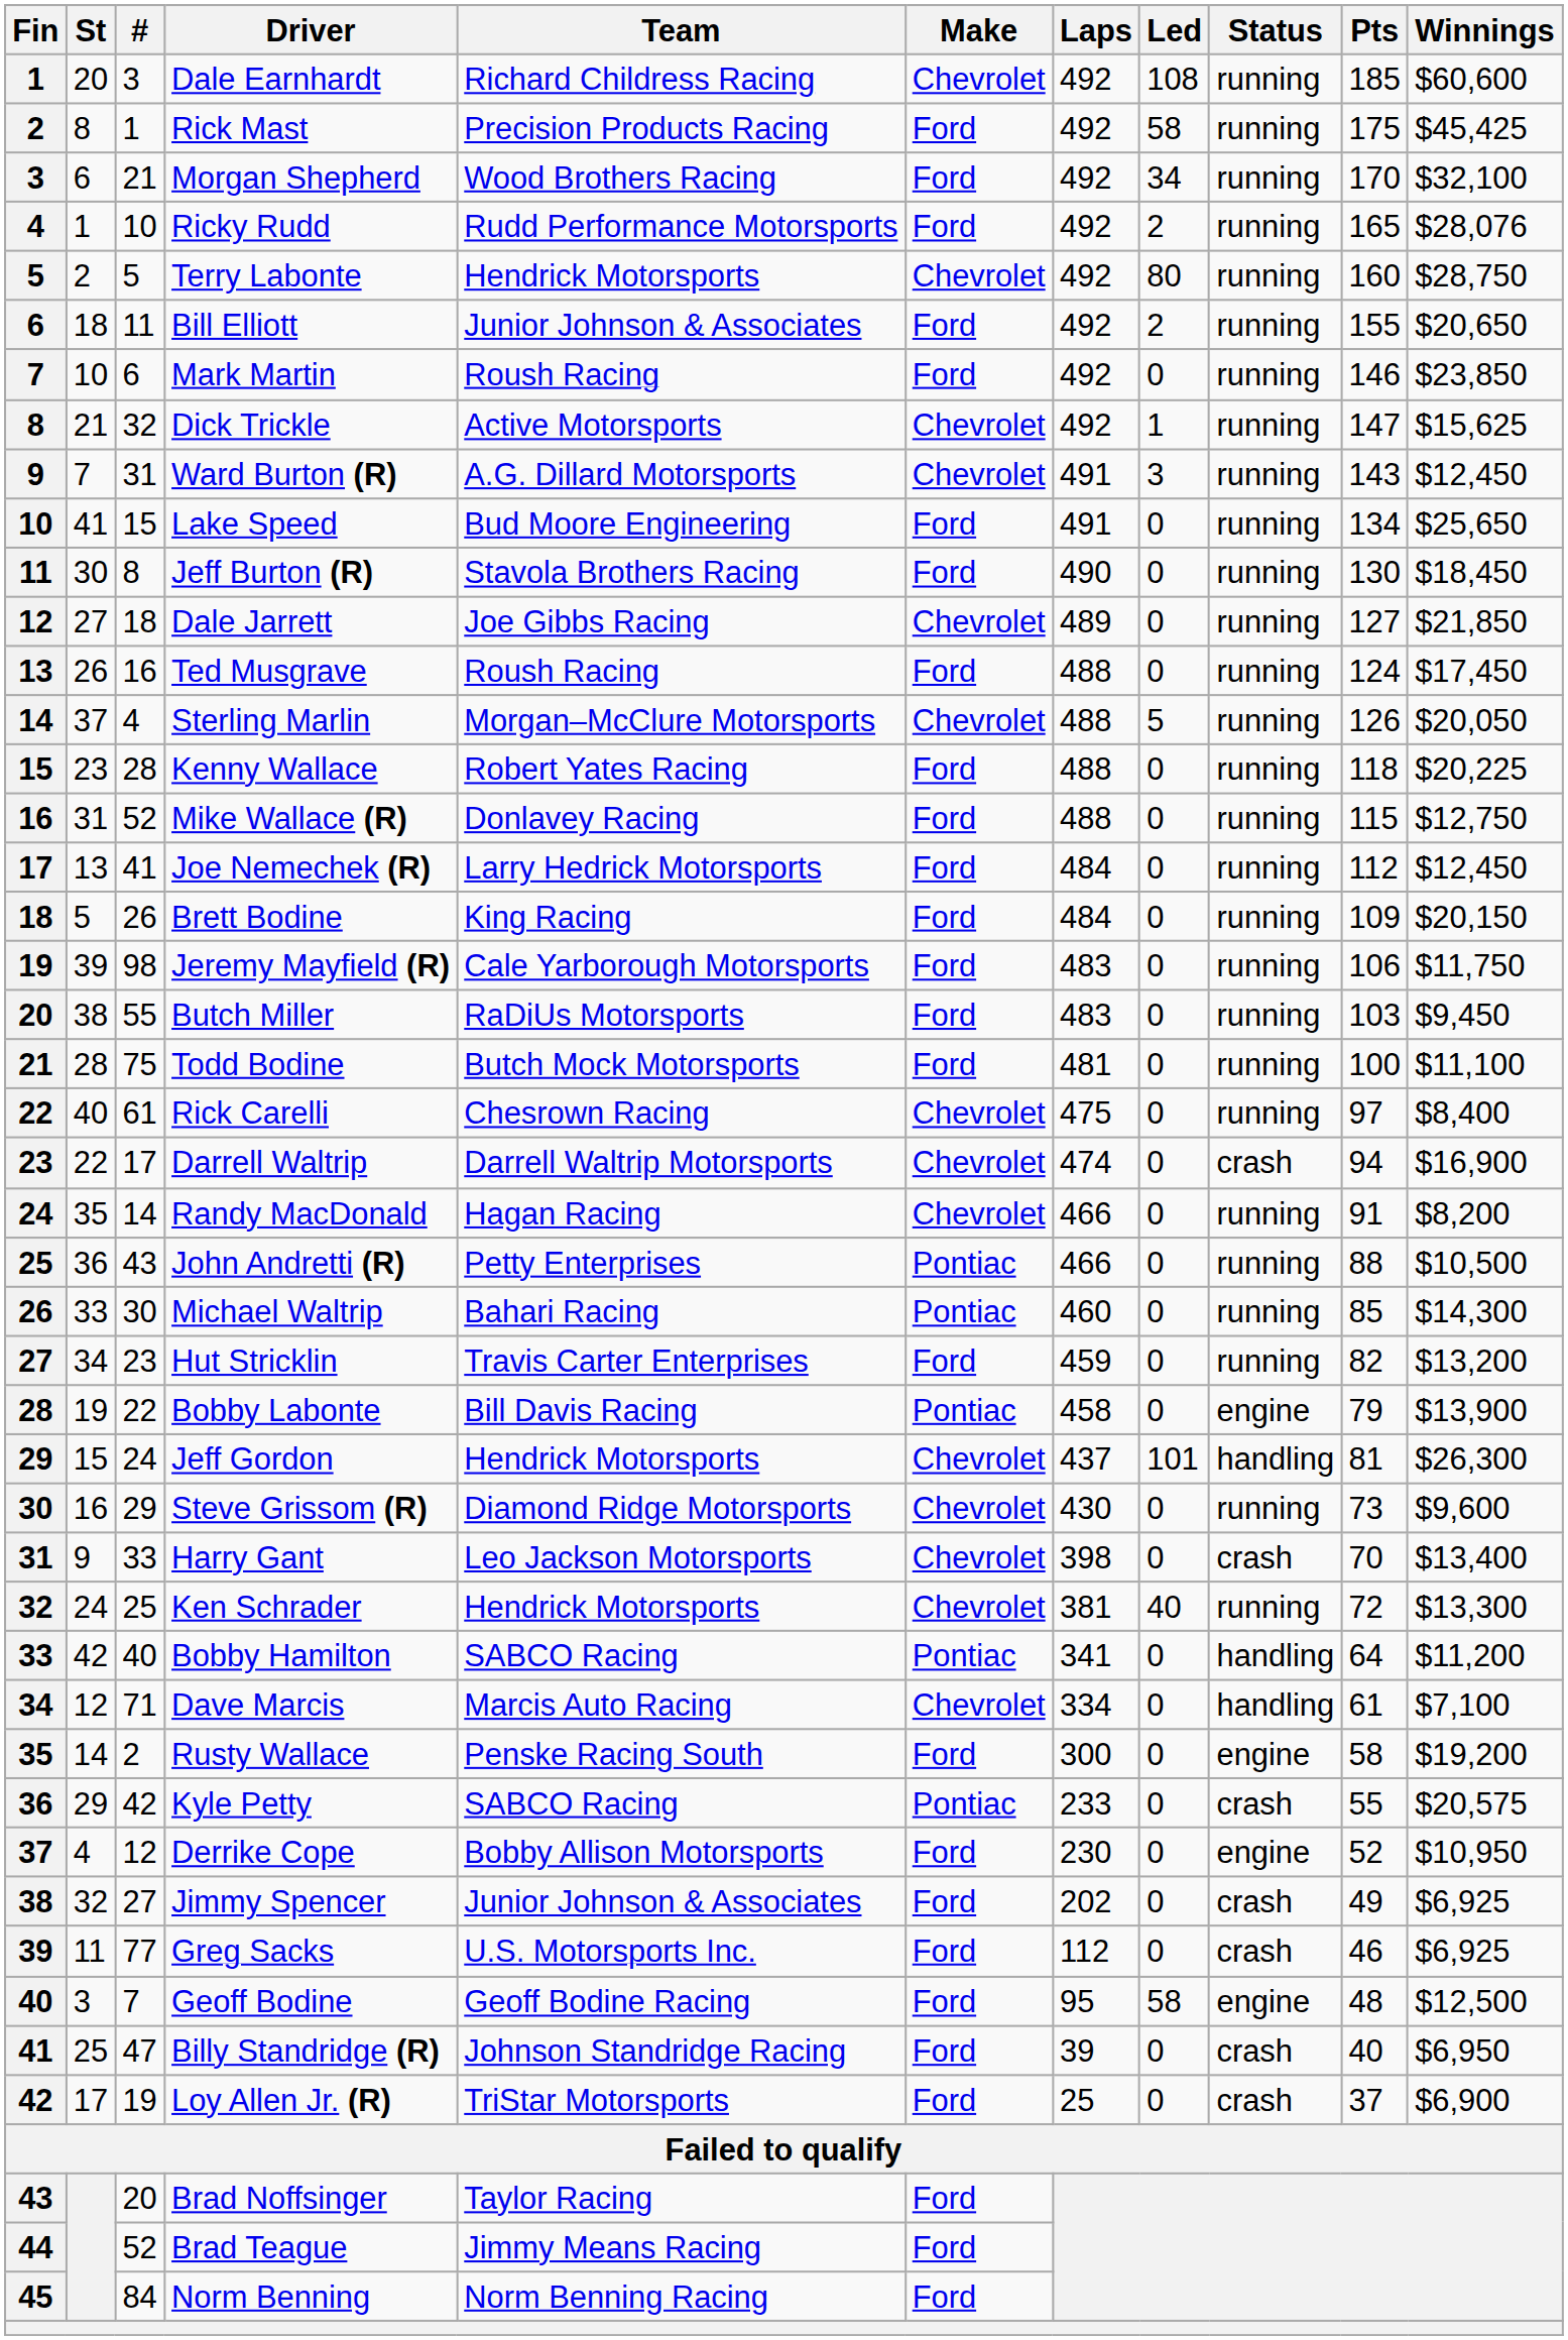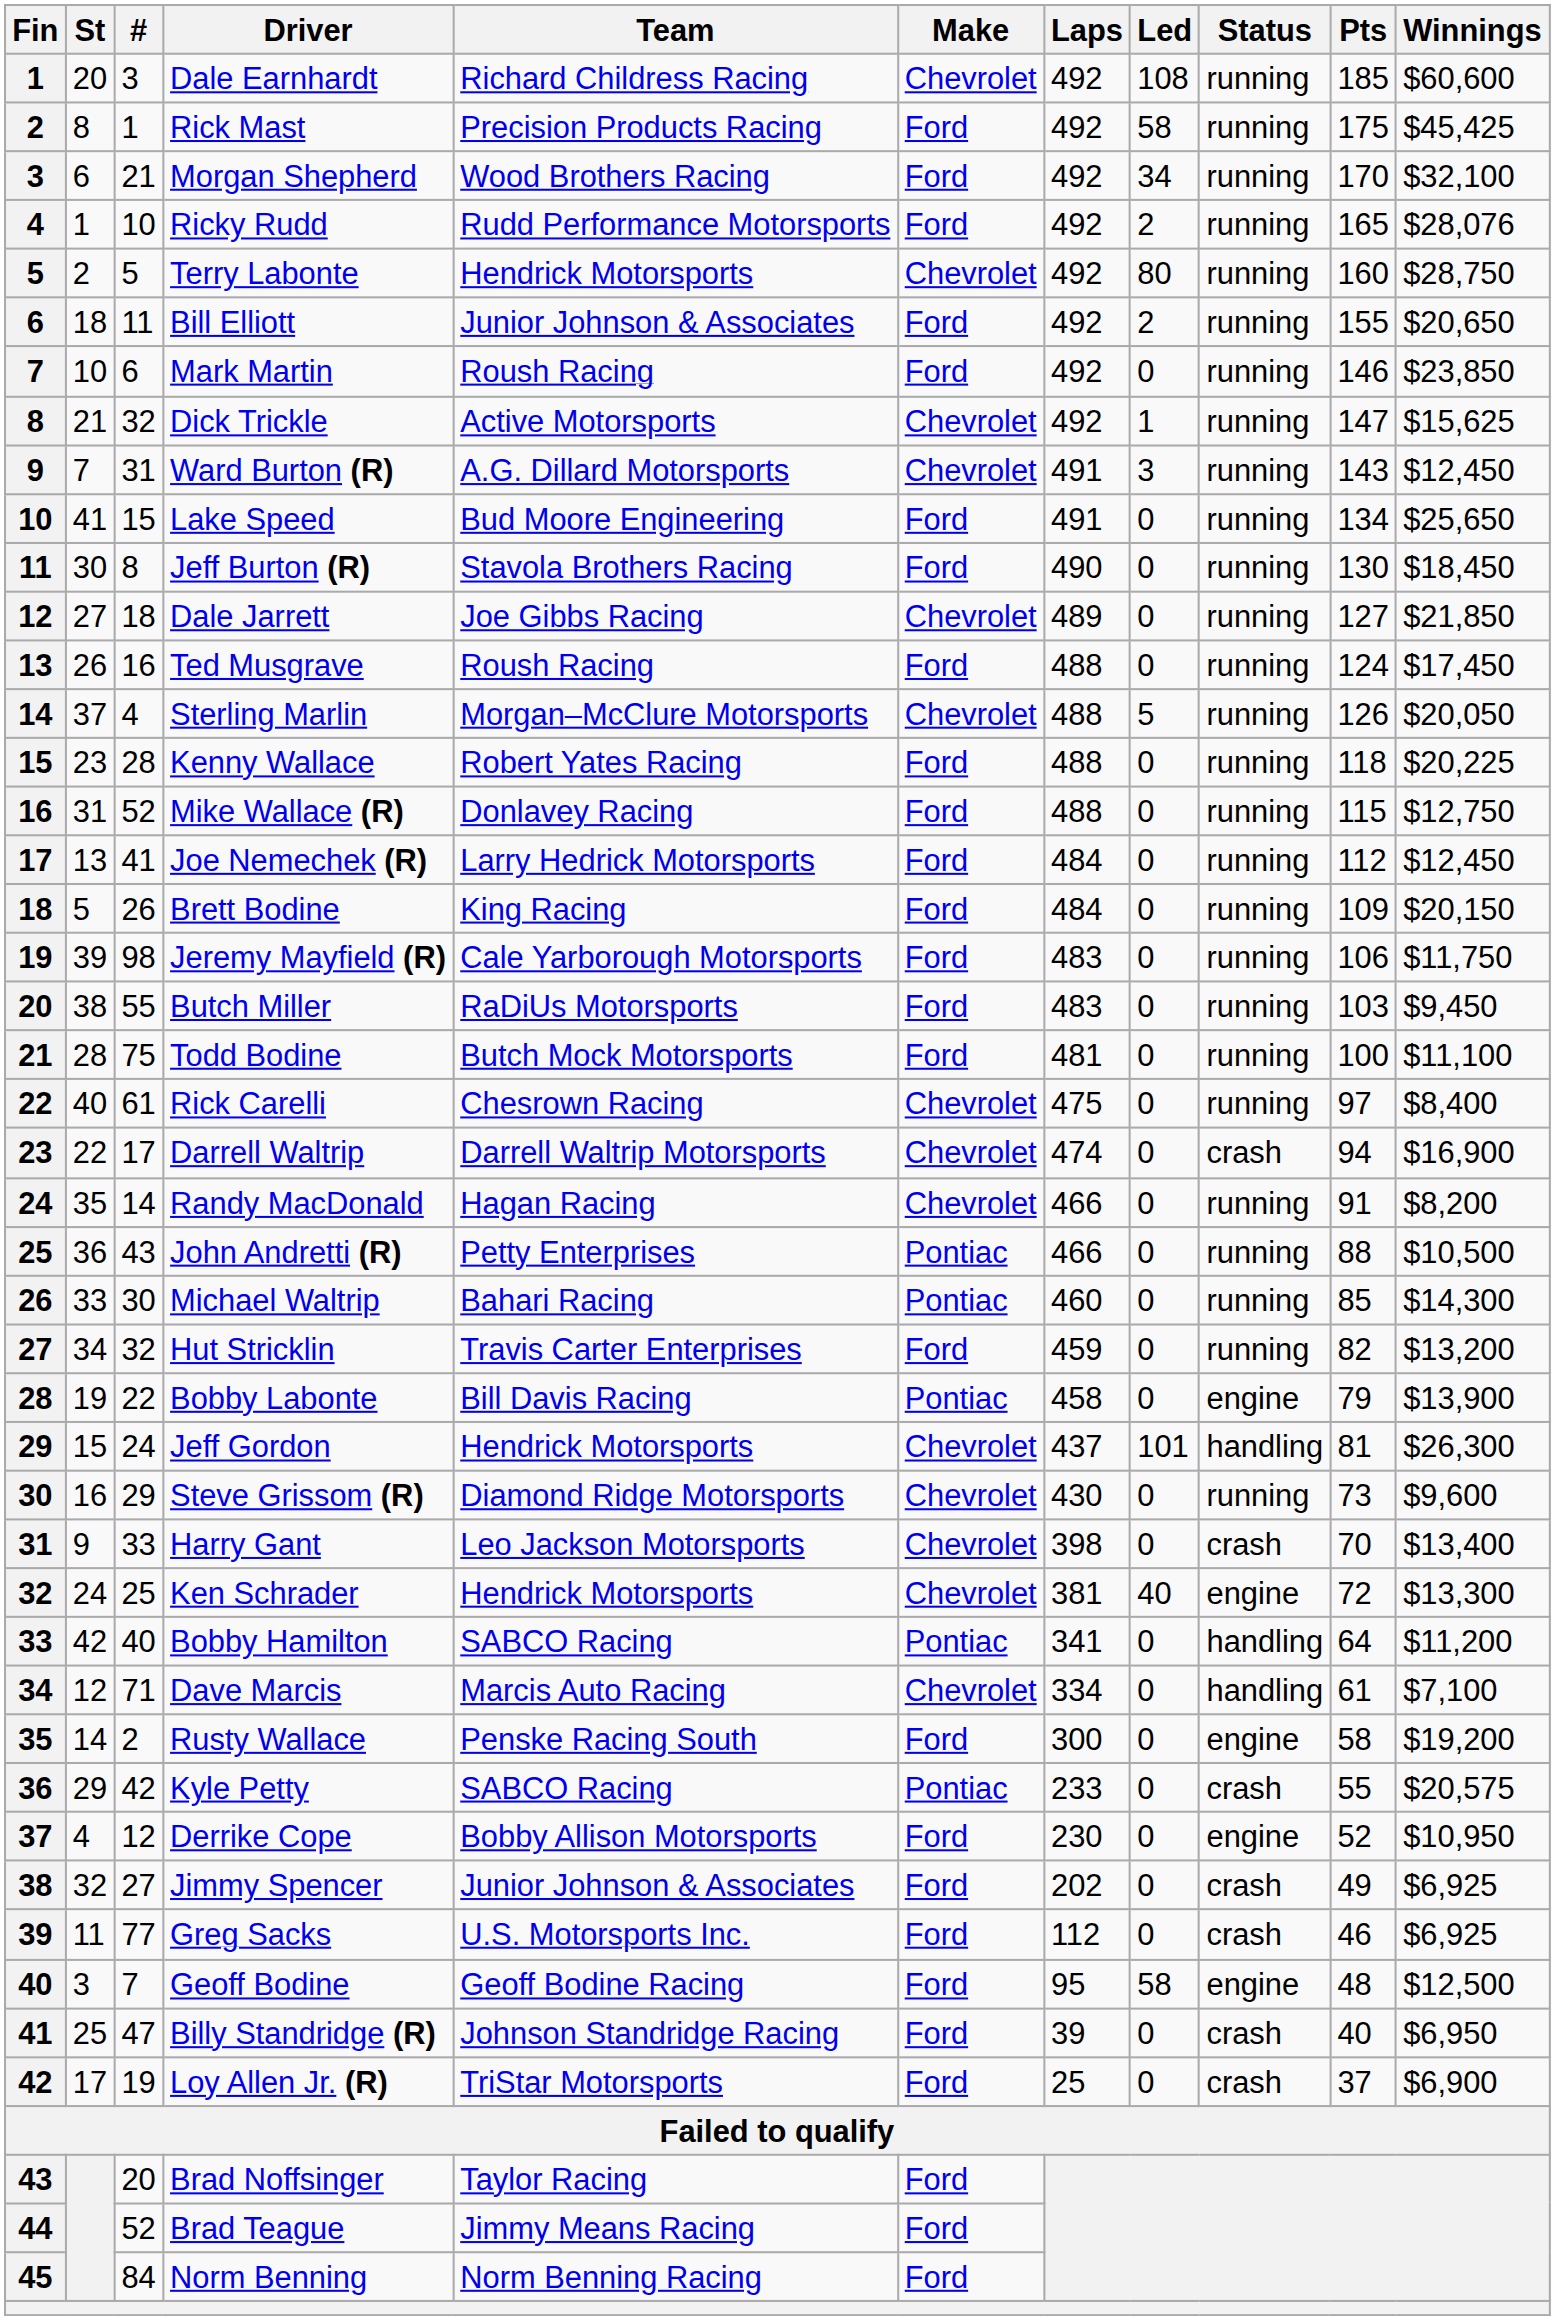Hut Stricklin | #: 23 -> 32
Ken Schrader | Status: running -> engine
